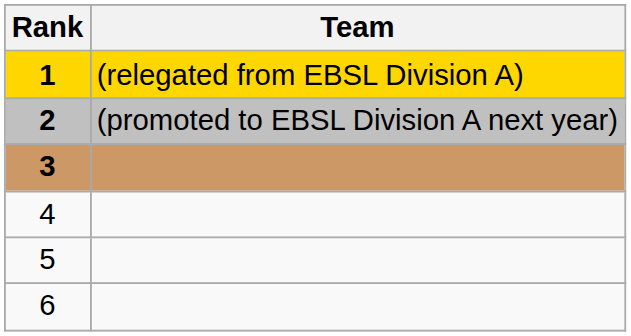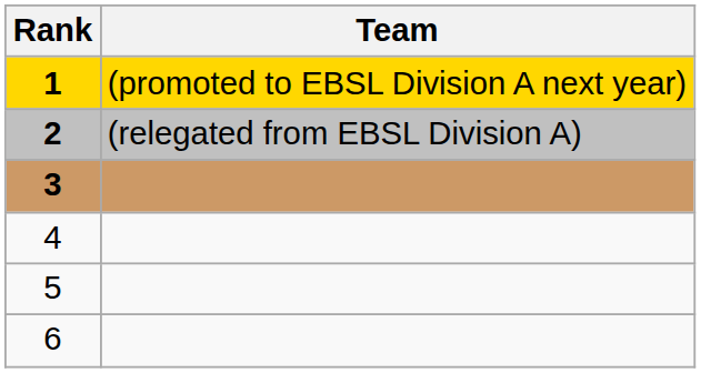1 | Team: (relegated from EBSL Division A) -> (promoted to EBSL Division A next year)
2 | Team: (promoted to EBSL Division A next year) -> (relegated from EBSL Division A)
